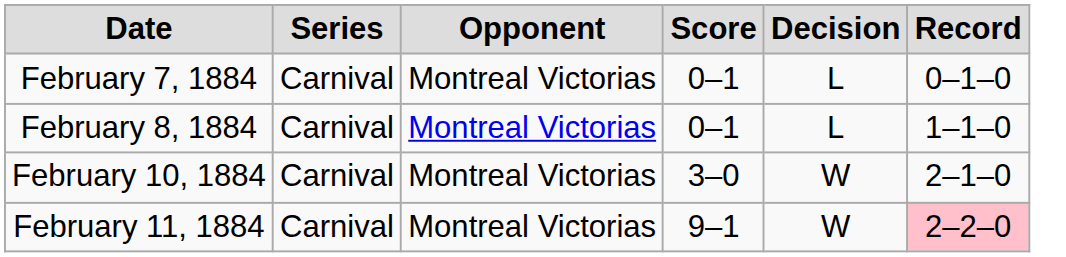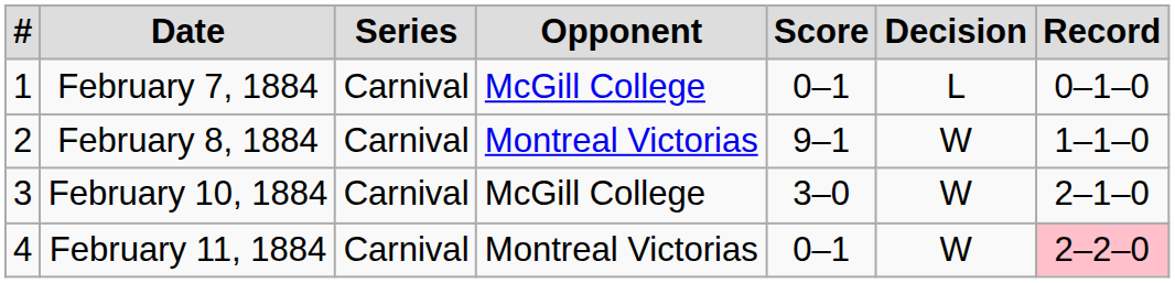+ column: # | 1 | 2 | 3 | 4
February 7, 1884 | Opponent: Montreal Victorias -> McGill College
February 8, 1884 | Score: 0–1 -> 9–1
February 8, 1884 | Decision: L -> W
February 10, 1884 | Opponent: Montreal Victorias -> McGill College
February 11, 1884 | Score: 9–1 -> 0–1
